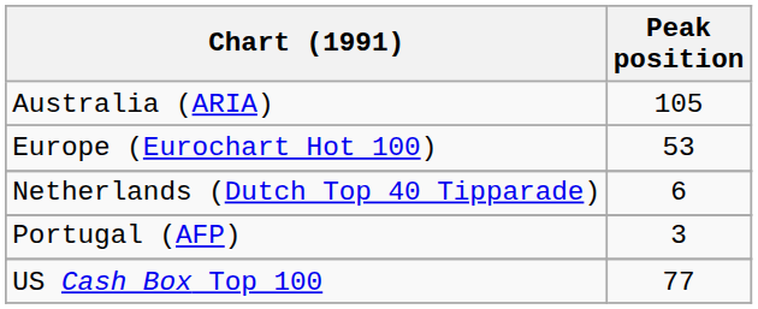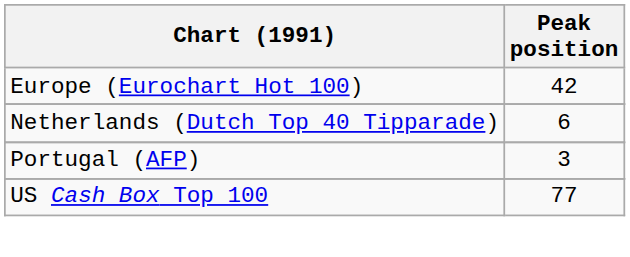- row: Australia (ARIA) | 105
Europe (Eurochart Hot 100) | Peak position: 53 -> 42
